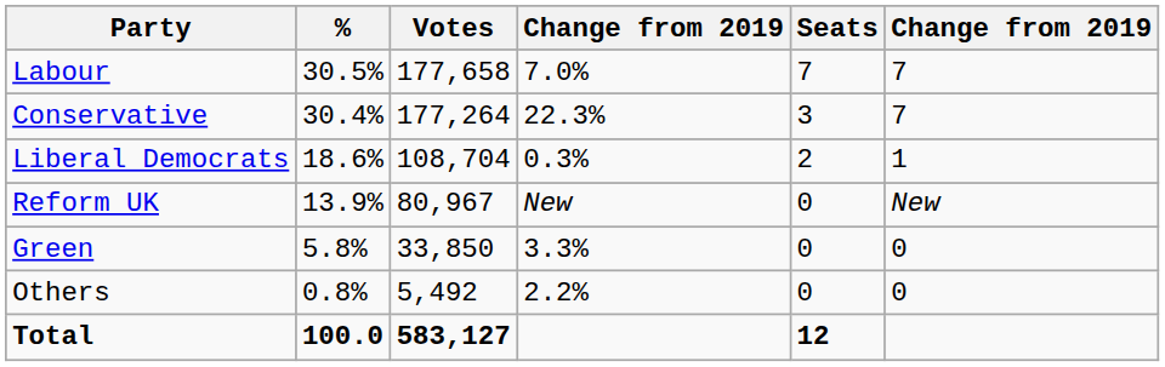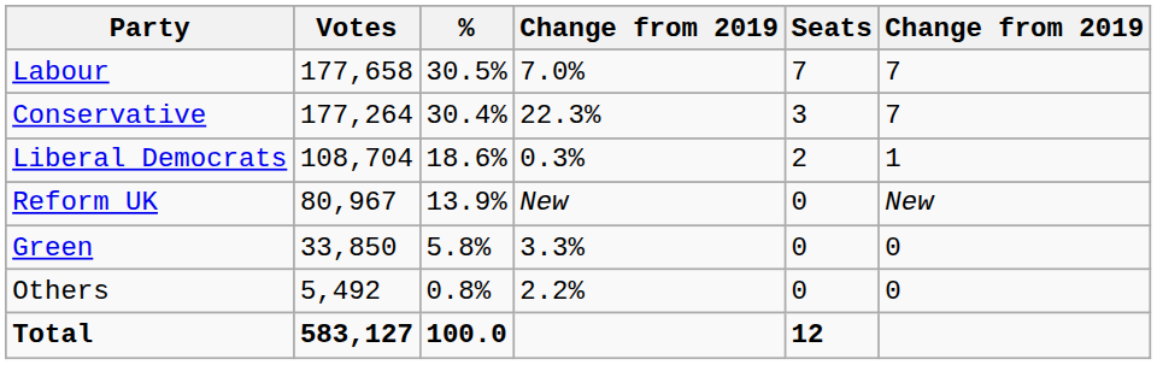columns swapped: Votes <-> %
